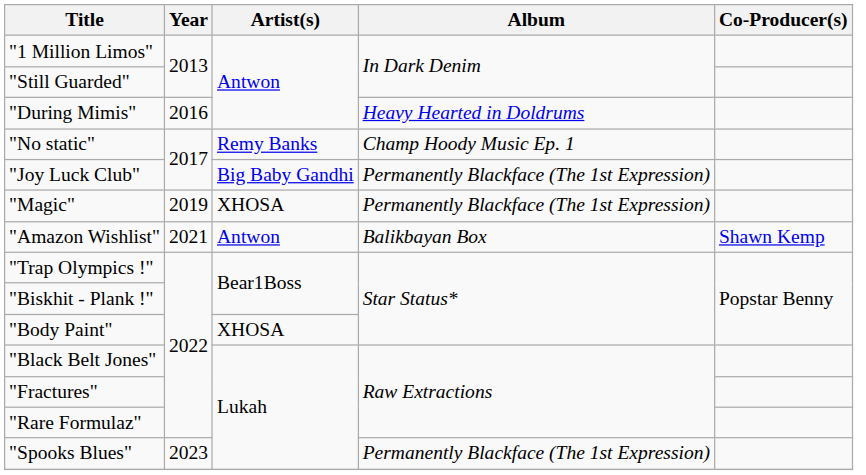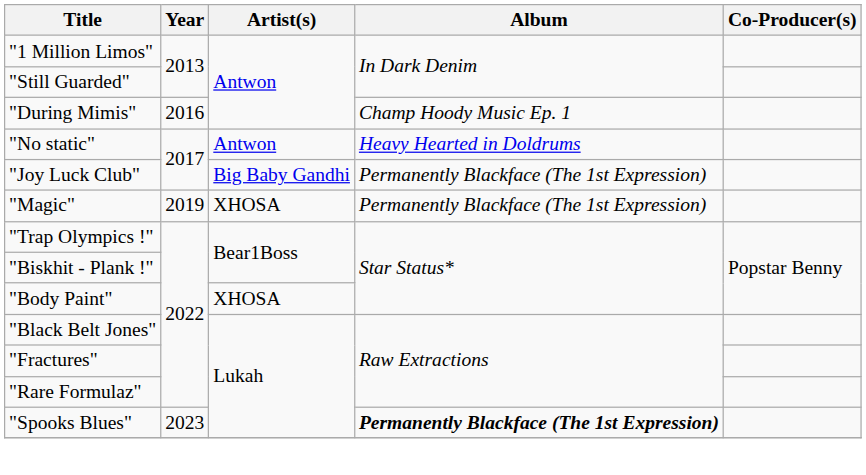"During Mimis" | Album: Heavy Hearted in Doldrums -> Champ Hoody Music Ep. 1
"No static" | Artist(s): Remy Banks -> Antwon
"No static" | Album: Champ Hoody Music Ep. 1 -> Heavy Hearted in Doldrums
- row: "Amazon Wishlist" | 2021 | Antwon | Balikbayan Box | Shawn Kemp
"Spooks Blues" | Album: normal -> bold
